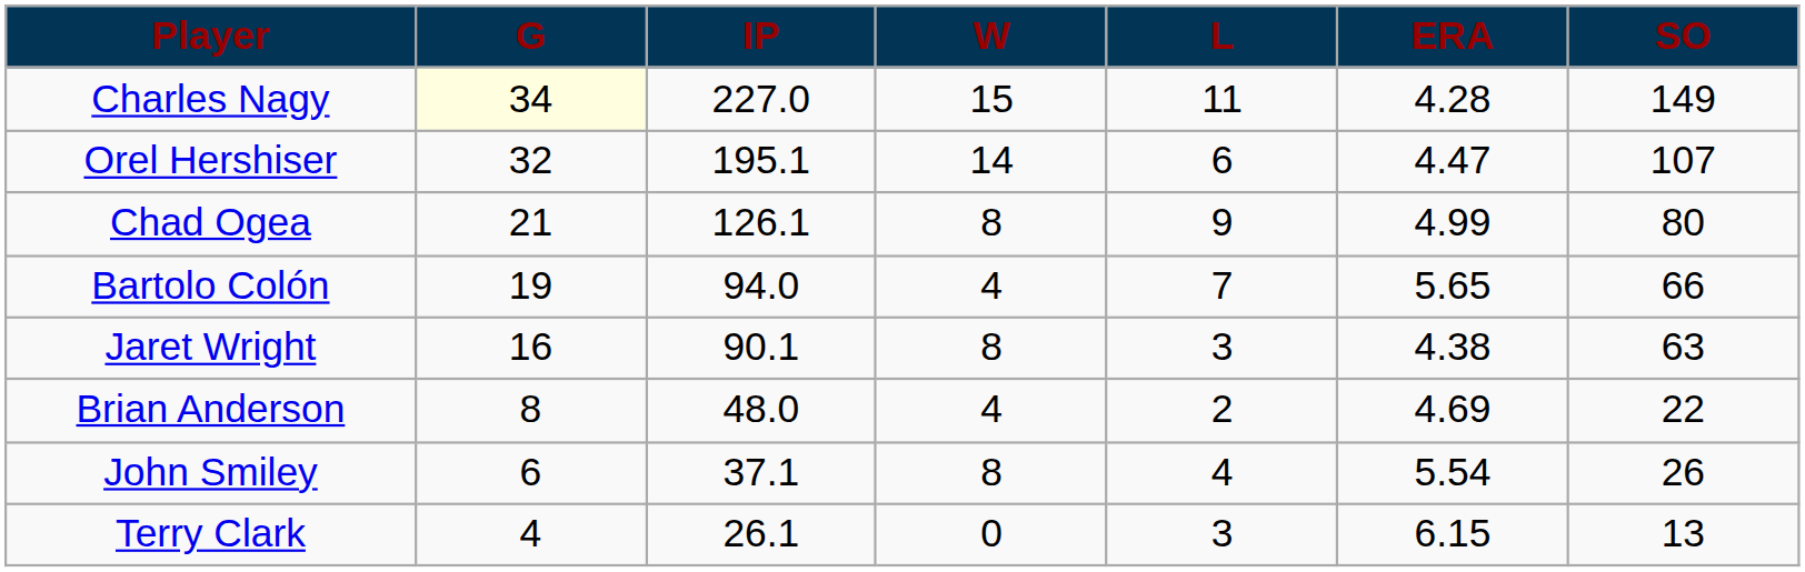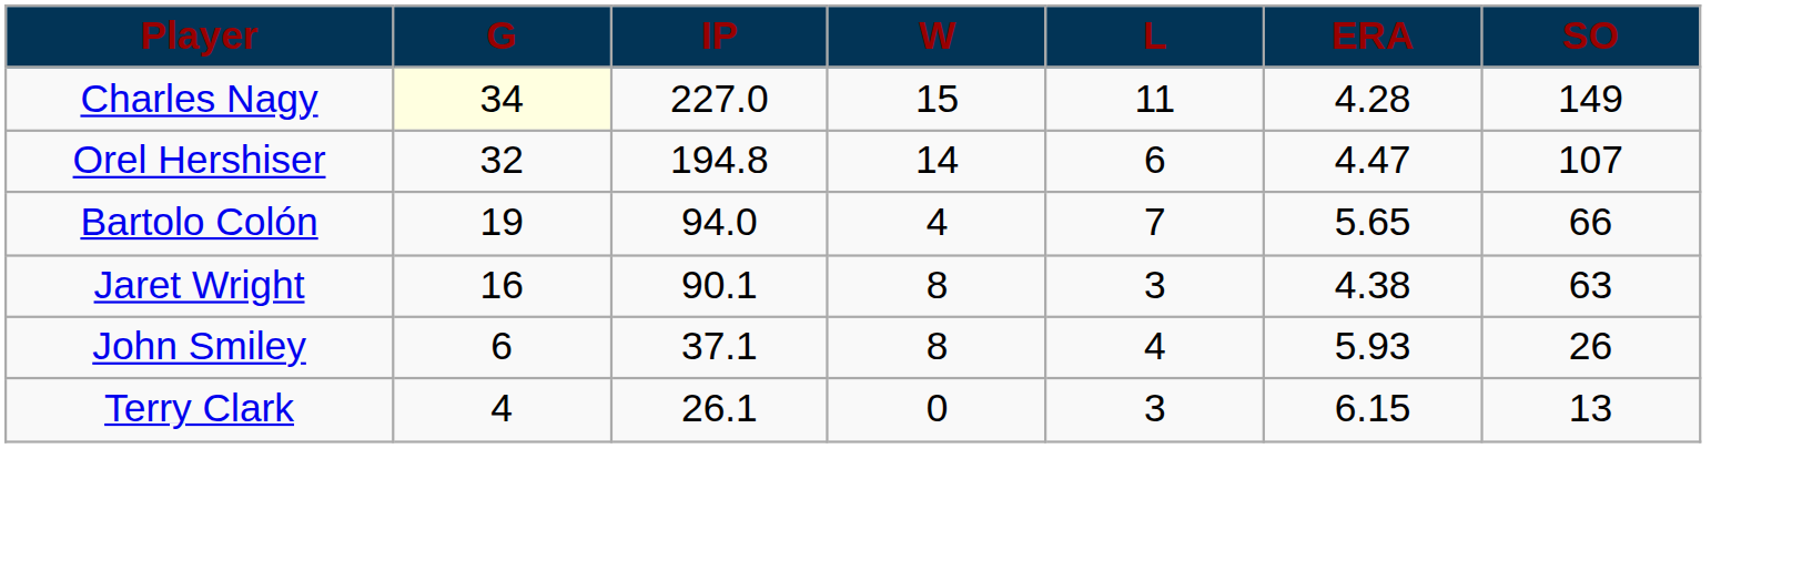Orel Hershiser | IP: 195.1 -> 194.8
- row: Chad Ogea | 21 | 126.1 | 8 | 9 | 4.99 | 80
- row: Brian Anderson | 8 | 48.0 | 4 | 2 | 4.69 | 22
John Smiley | ERA: 5.54 -> 5.93
